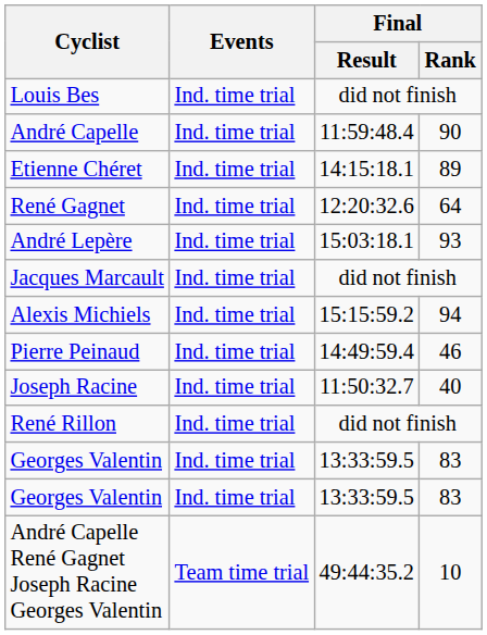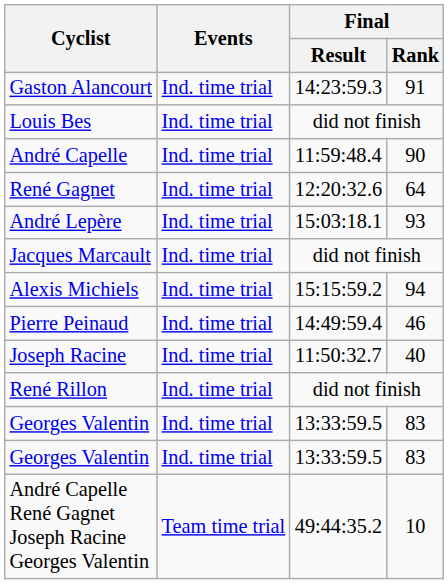+ row: Gaston Alancourt | Ind. time trial | 14:23:59.3 | 91
- row: Etienne Chéret | Ind. time trial | 14:15:18.1 | 89
